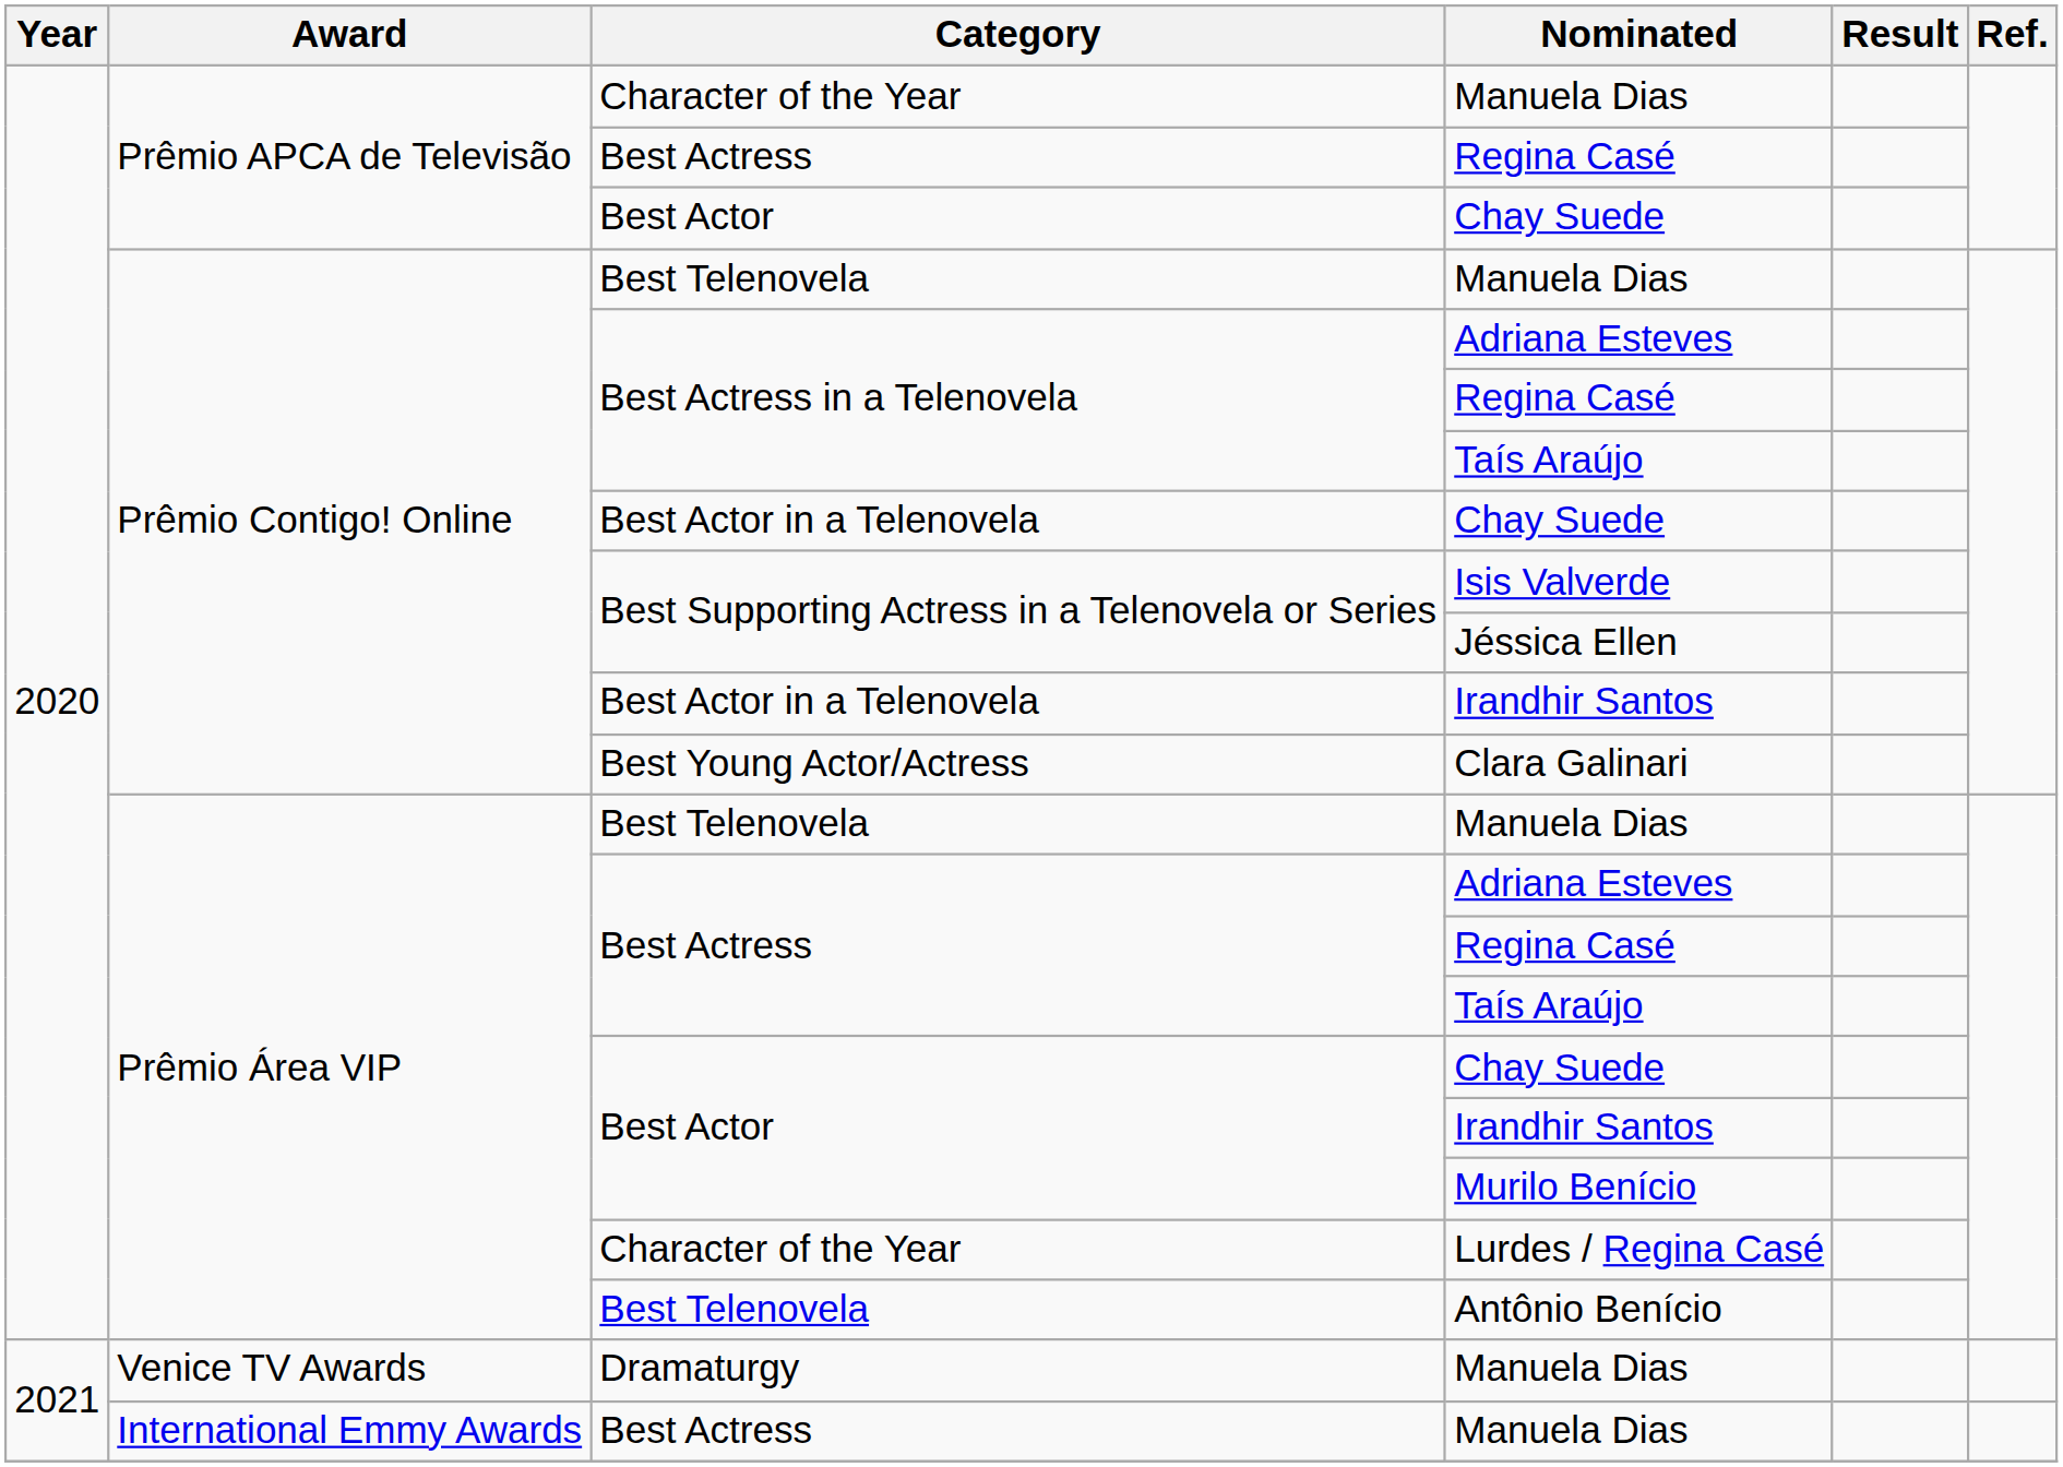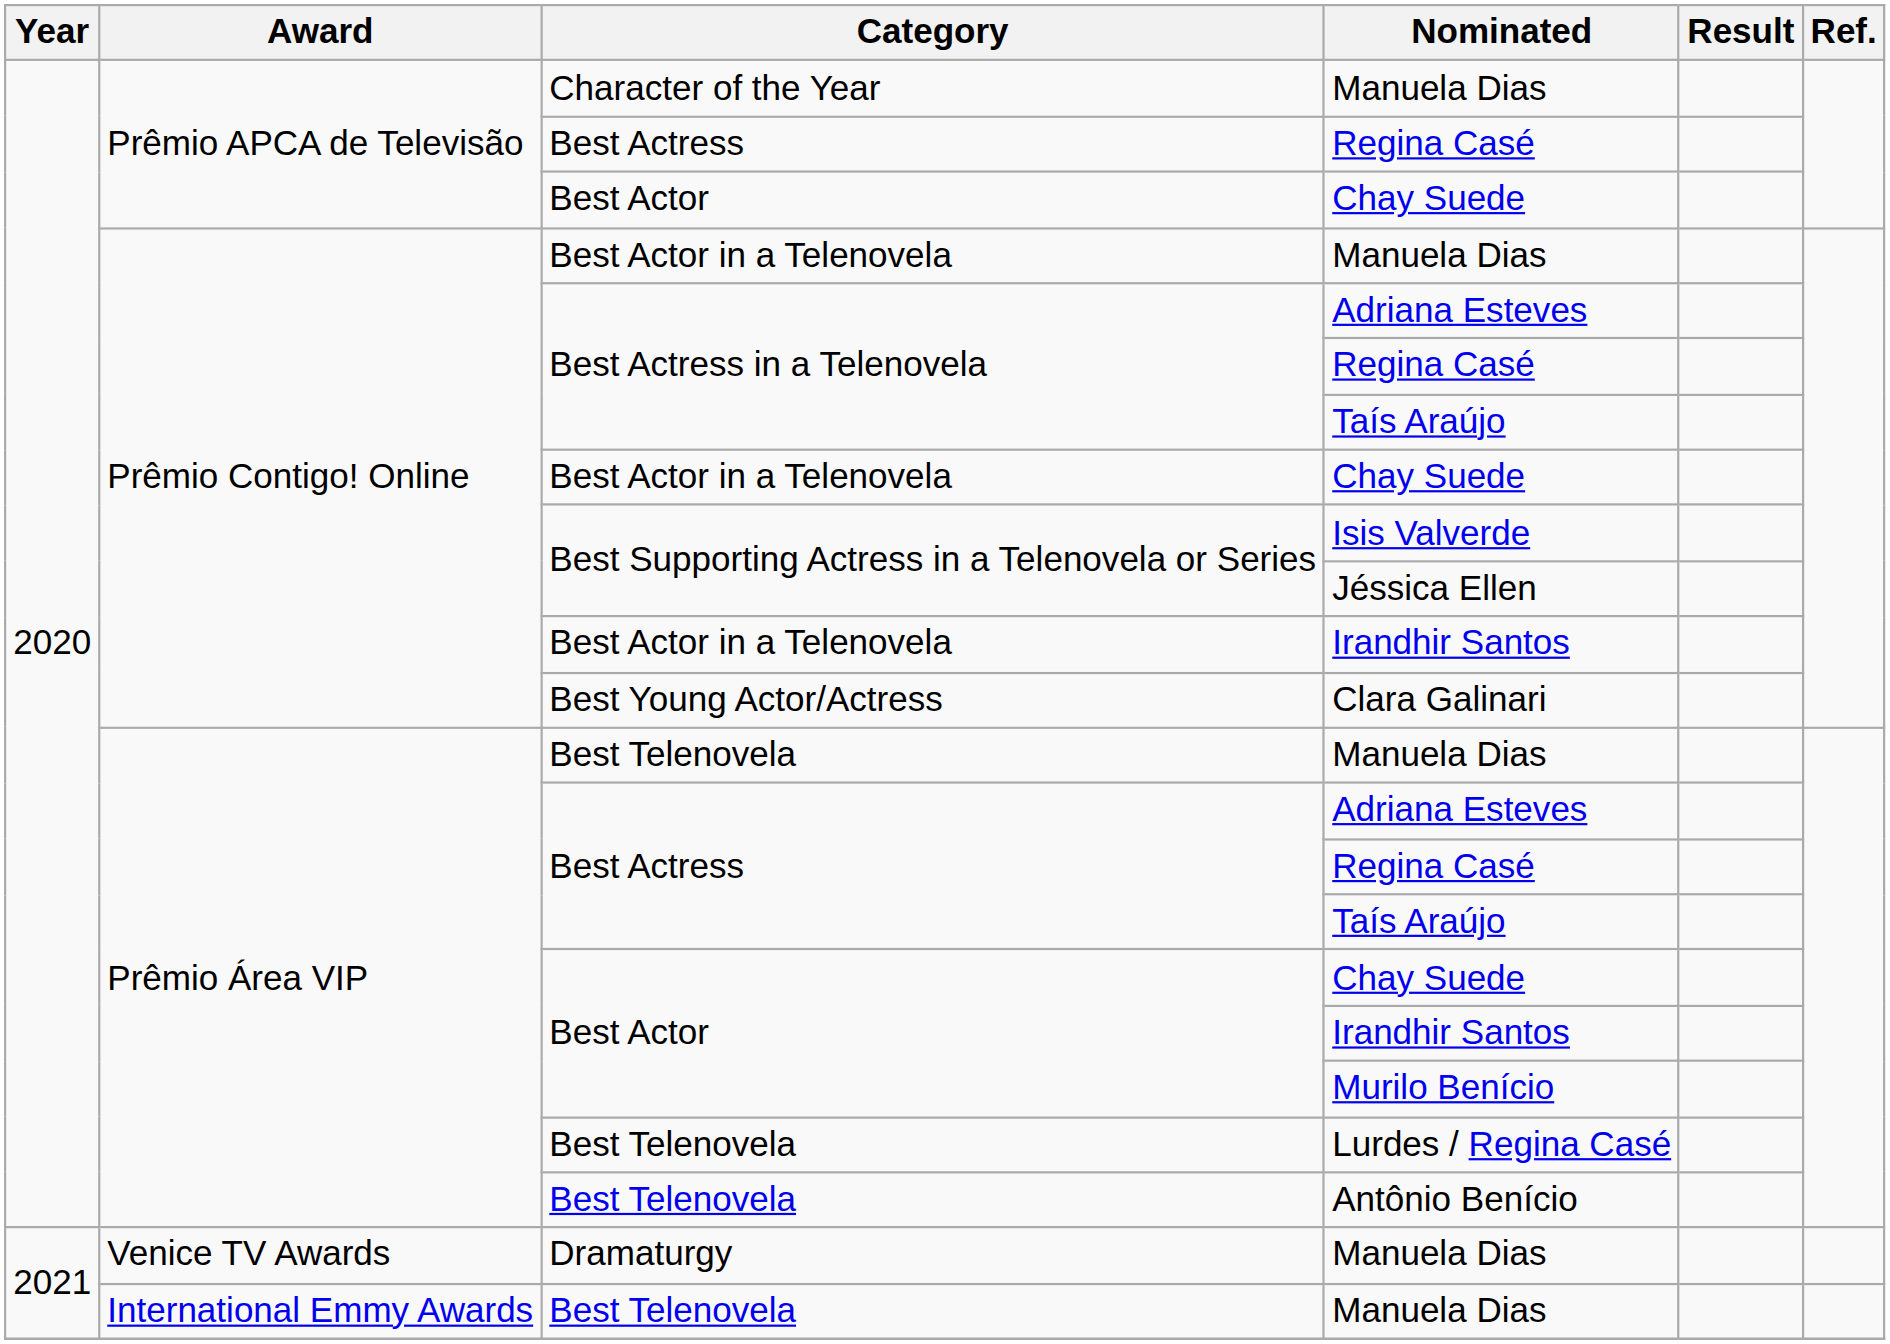Prêmio Contigo! Online / Manuela Dias | Category: Best Telenovela -> Best Actor in a Telenovela
Lurdes / Regina Casé | Category: Character of the Year -> Best Telenovela
International Emmy Awards / Manuela Dias | Category: Best Actress -> Best Telenovela
